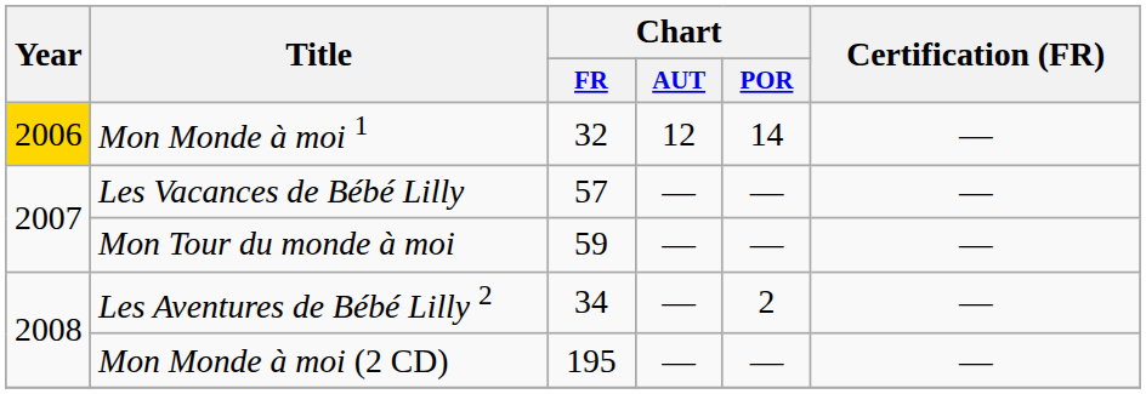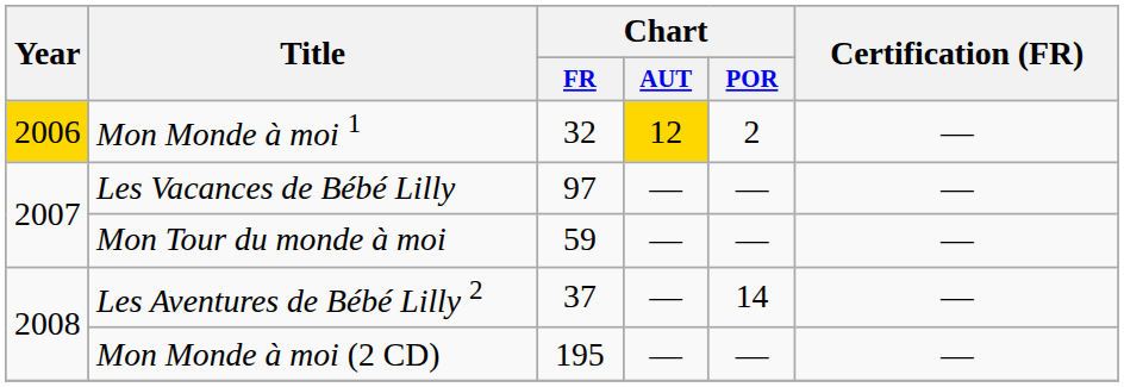Mon Monde à moi 1 | Chart / AUT: no background -> gold background
Mon Monde à moi 1 | Chart / POR: 14 -> 2
Les Vacances de Bébé Lilly | Chart / FR: 57 -> 97
Les Aventures de Bébé Lilly 2 | Chart / FR: 34 -> 37
Les Aventures de Bébé Lilly 2 | Chart / POR: 2 -> 14
